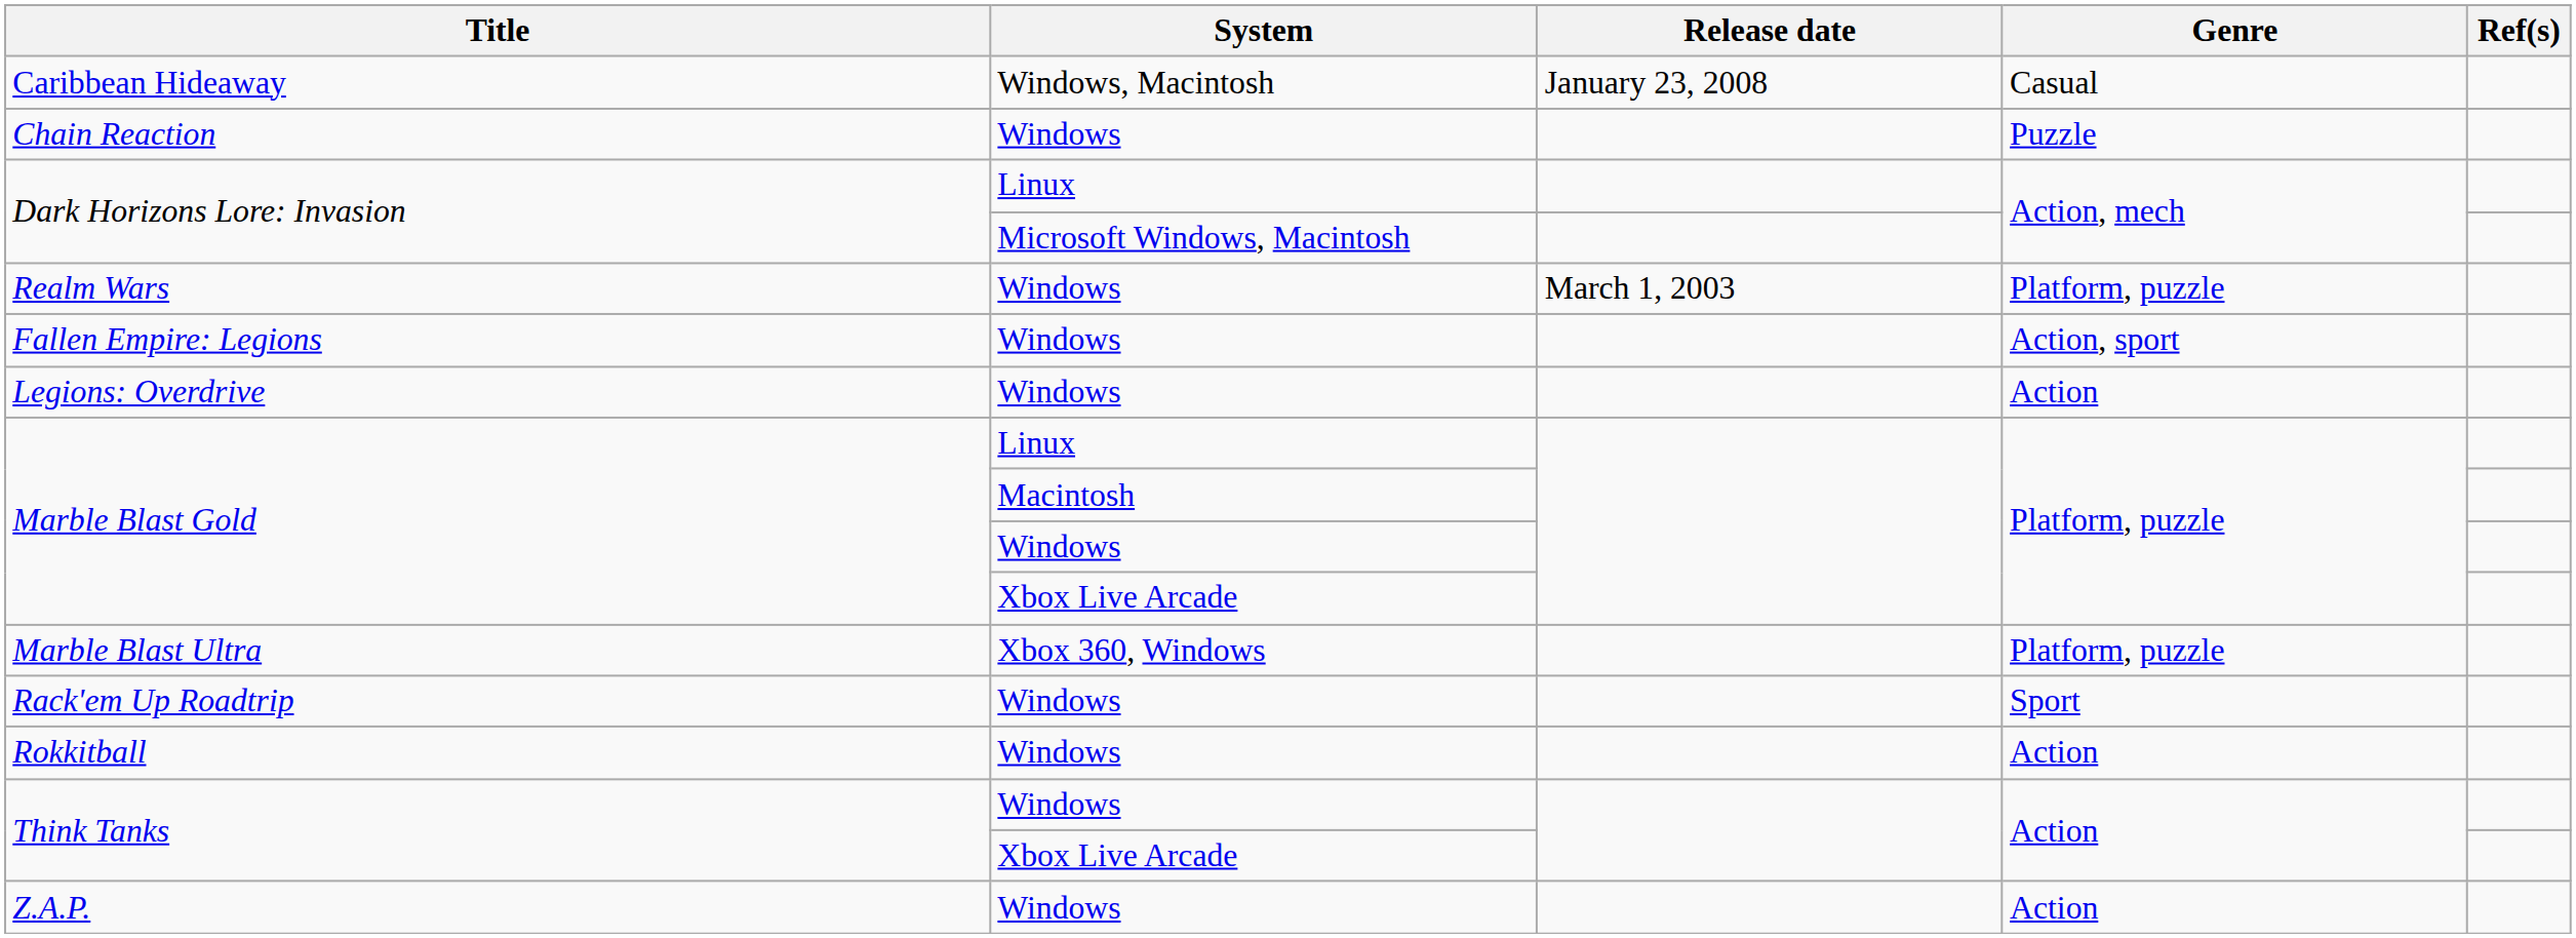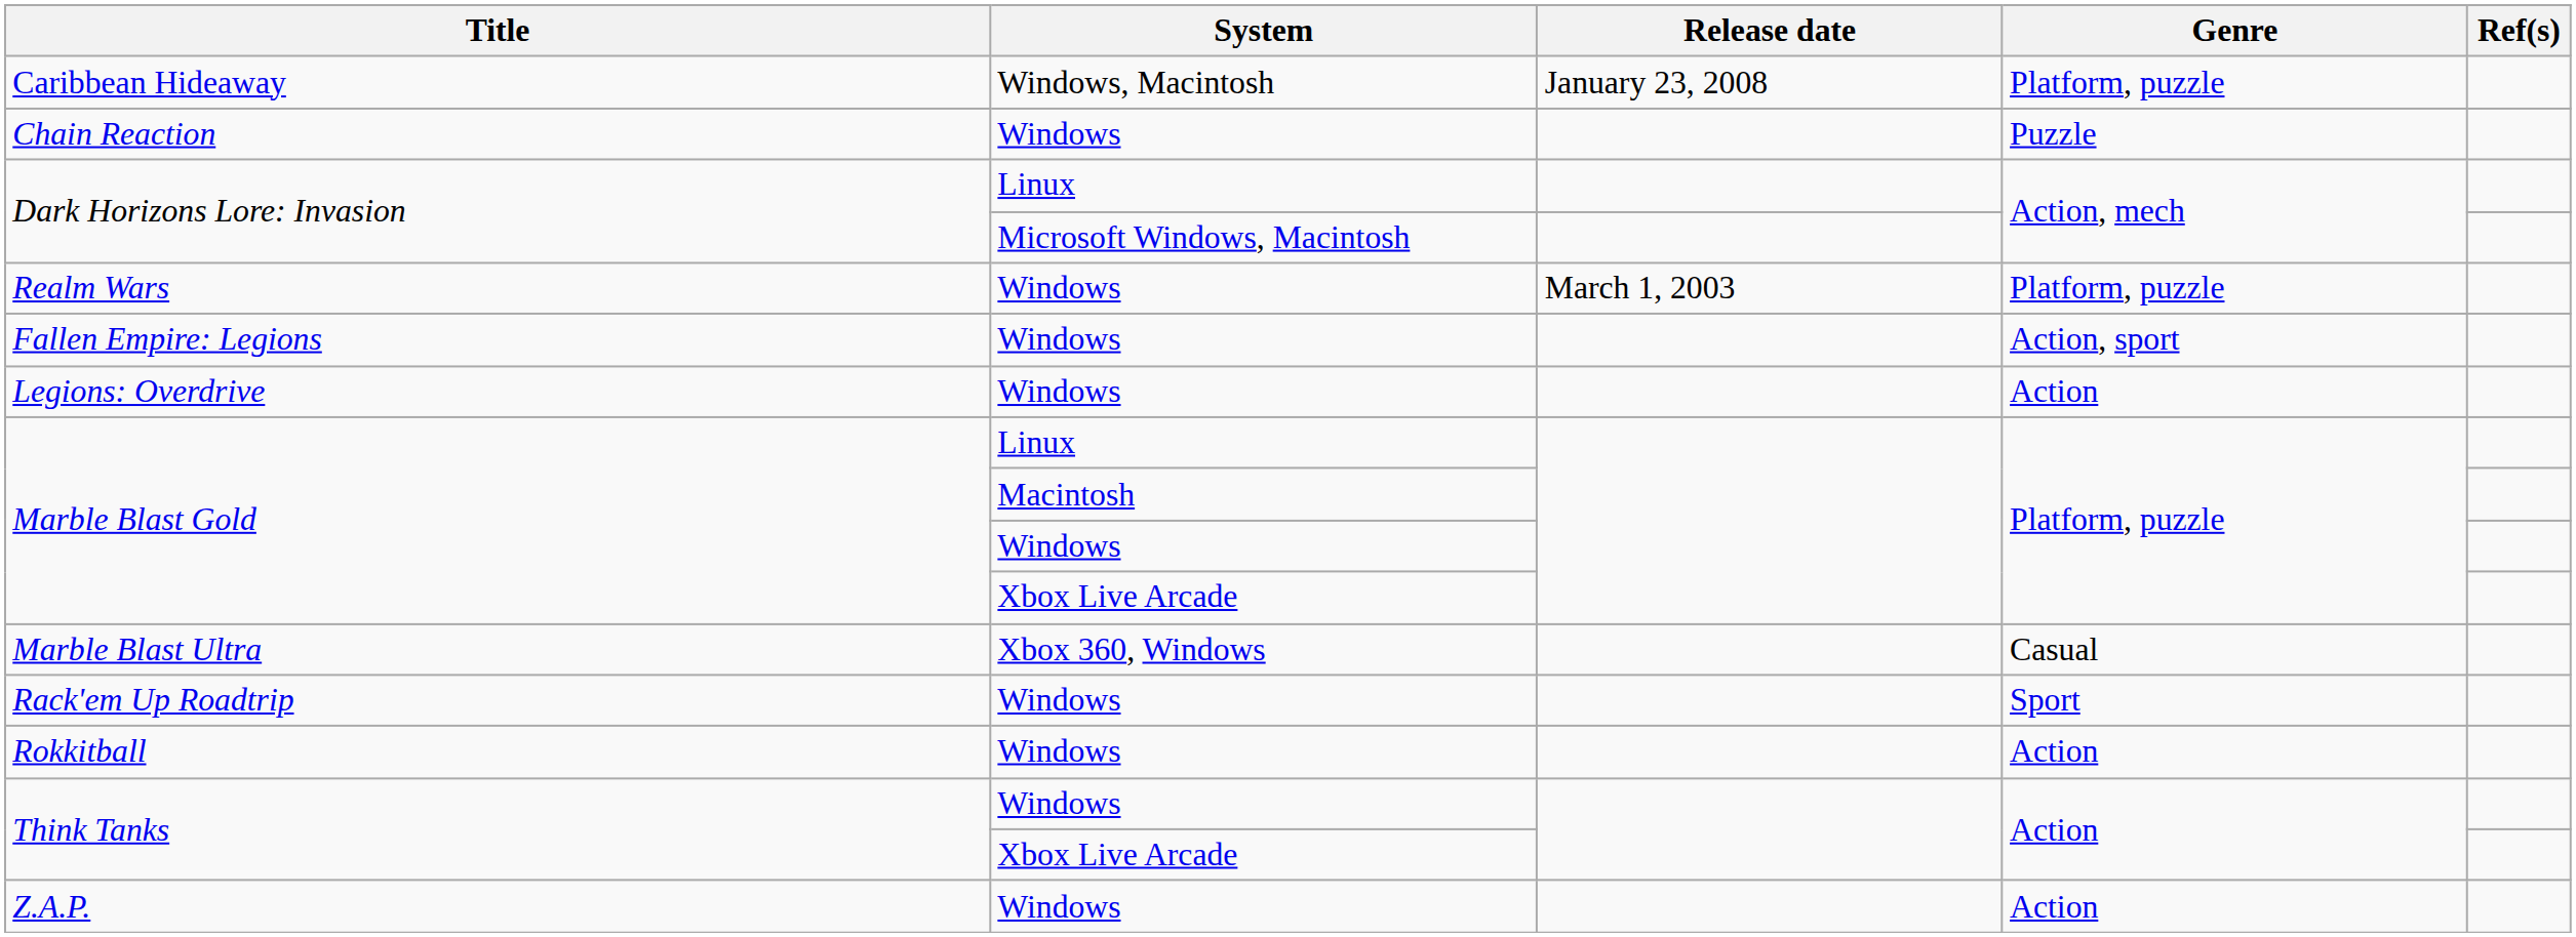Caribbean Hideaway | Genre: Casual -> Platform, puzzle
Marble Blast Ultra | Genre: Platform, puzzle -> Casual
